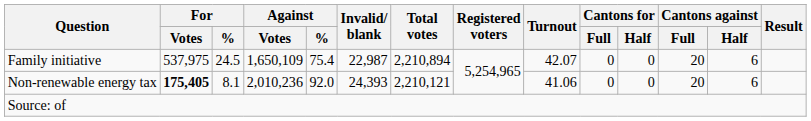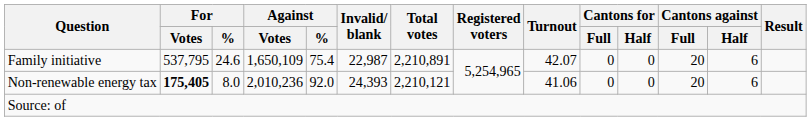Family initiative | For / Votes: 537,975 -> 537,795
Family initiative | For / %: 24.5 -> 24.6
Family initiative | Total votes: 2,210,894 -> 2,210,891
Non-renewable energy tax | For / %: 8.1 -> 8.0
